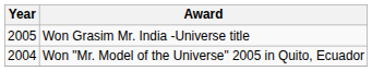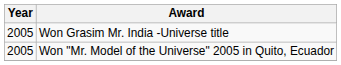Won "Mr. Model of the Universe" 2005 in Quito, Ecuador | Year: 2004 -> 2005
